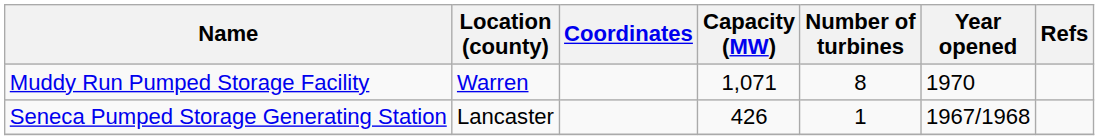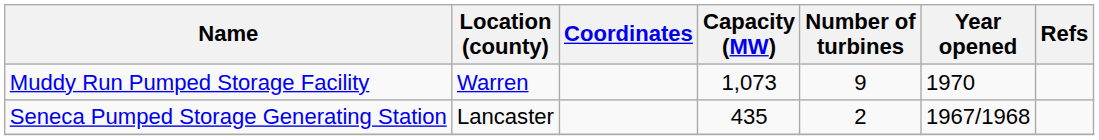Muddy Run Pumped Storage Facility | Capacity (MW): 1,071 -> 1,073
Muddy Run Pumped Storage Facility | Number of turbines: 8 -> 9
Seneca Pumped Storage Generating Station | Capacity (MW): 426 -> 435
Seneca Pumped Storage Generating Station | Number of turbines: 1 -> 2
